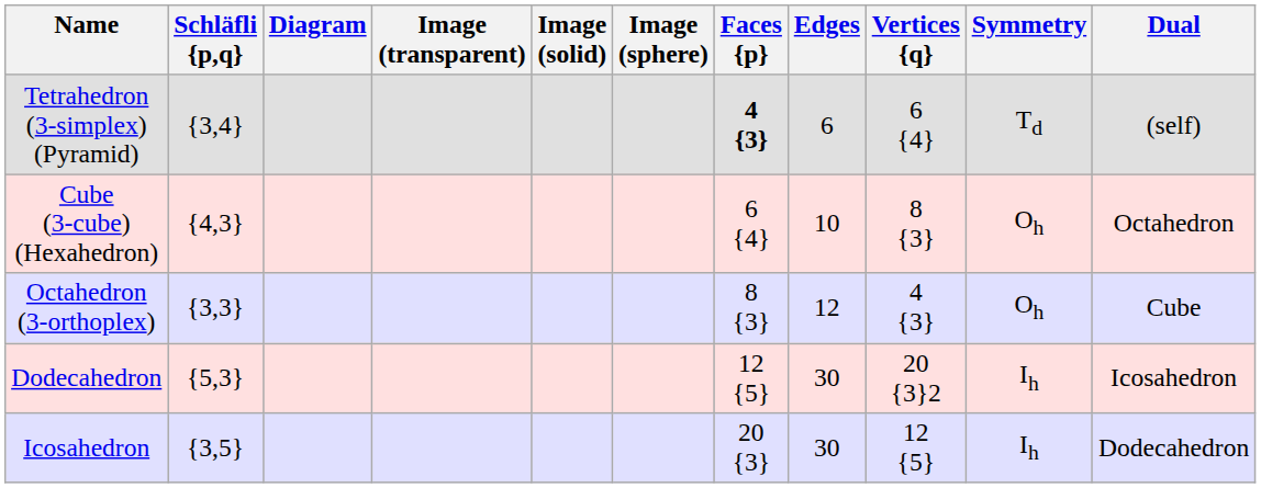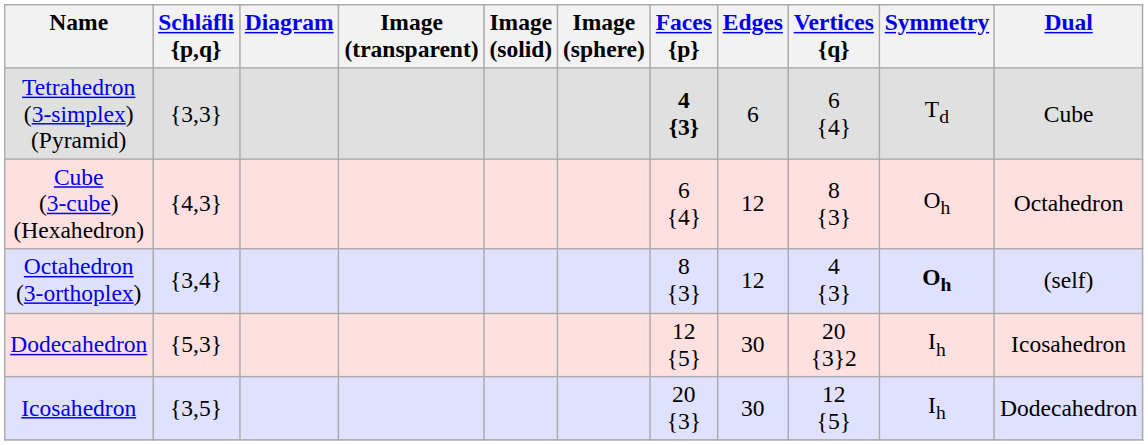Tetrahedron (3-simplex) (Pyramid) | Schläfli {p,q}: {3,4} -> {3,3}
Tetrahedron (3-simplex) (Pyramid) | Dual: (self) -> Cube
Cube (3-cube) (Hexahedron) | Edges: 10 -> 12
Octahedron (3-orthoplex) | Schläfli {p,q}: {3,3} -> {3,4}
Octahedron (3-orthoplex) | Symmetry: normal -> bold
Octahedron (3-orthoplex) | Dual: Cube -> (self)
